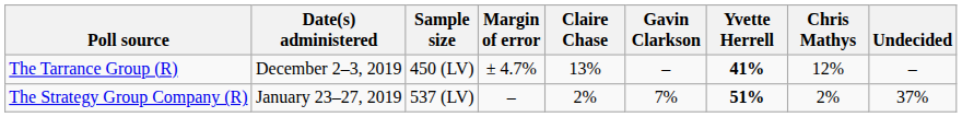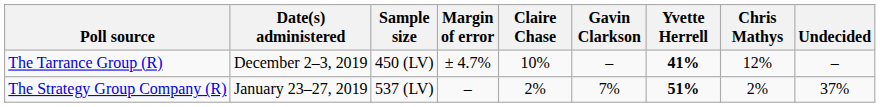The Tarrance Group (R) | Claire Chase: 13% -> 10%
